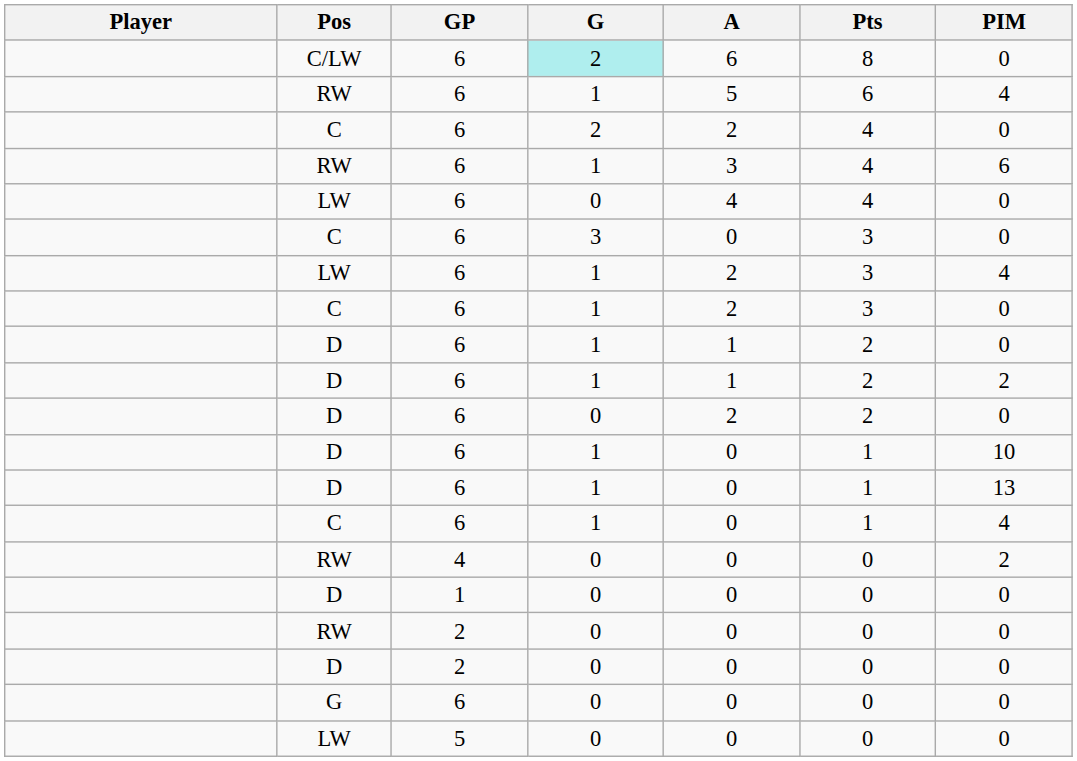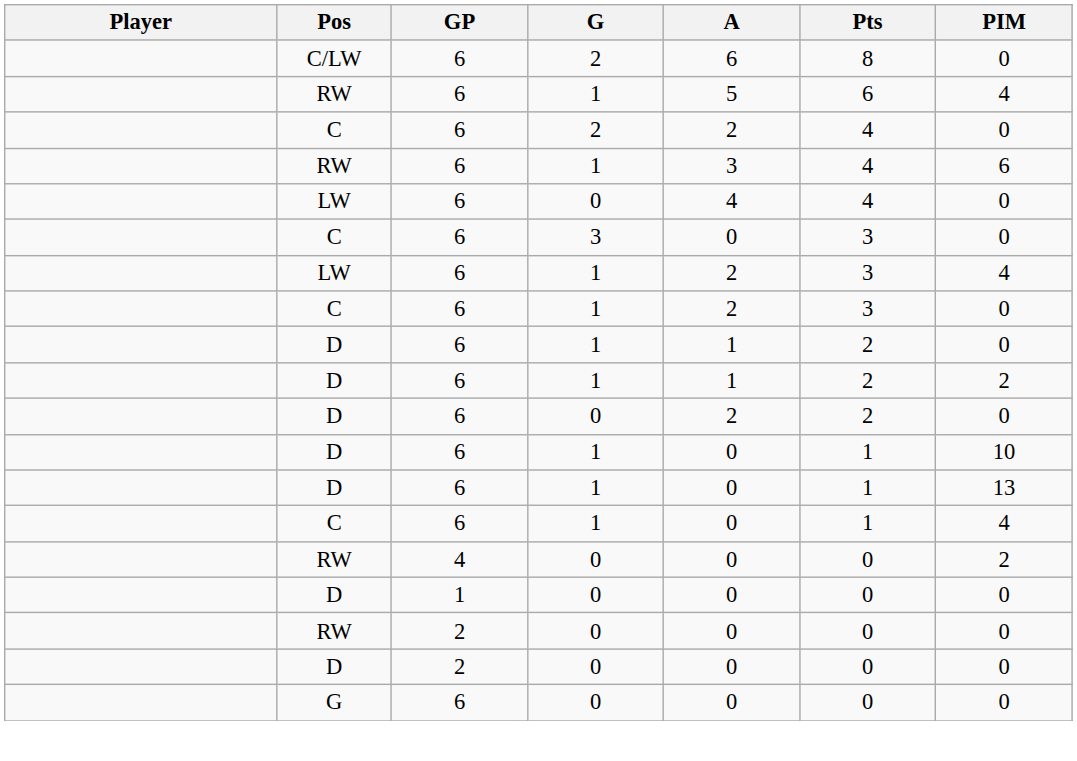C/LW | G: paleturquoise background -> no background
- row: LW | 5 | 0 | 0 | 0 | 0
